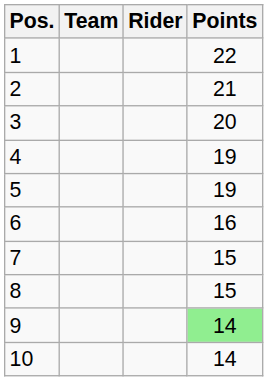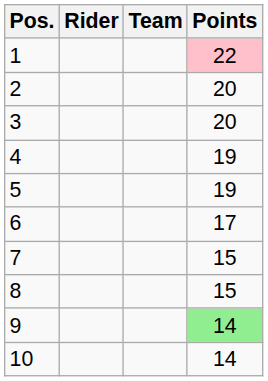columns swapped: Rider <-> Team
1 | Points: no background -> pink background
2 | Points: 21 -> 20
6 | Points: 16 -> 17
